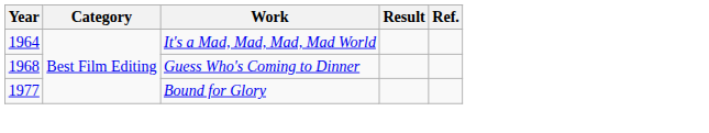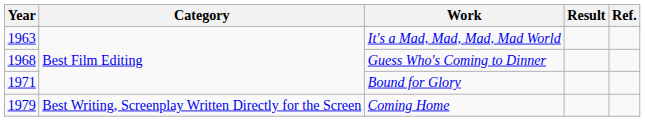It's a Mad, Mad, Mad, Mad World | Year: 1964 -> 1963
Bound for Glory | Year: 1977 -> 1971
+ row: 1979 | Best Writing, Screenplay Written Directly for the Screen | Coming Home
